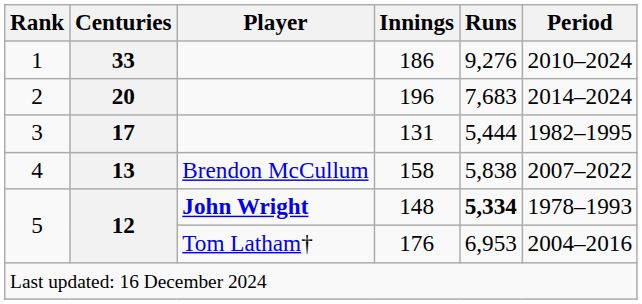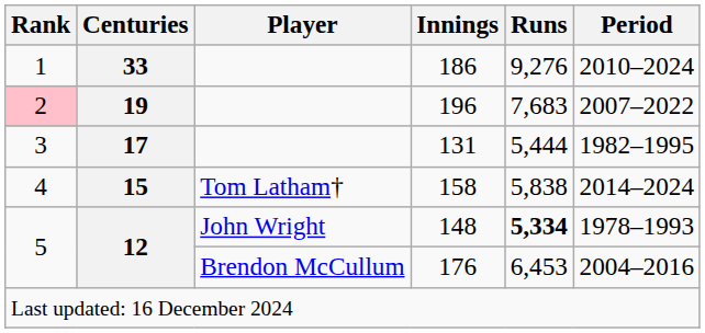196 | Rank: no background -> pink background
196 | Centuries: 20 -> 19
196 | Period: 2014–2024 -> 2007–2022
158 | Centuries: 13 -> 15
158 | Player: Brendon McCullum -> Tom Latham†
158 | Period: 2007–2022 -> 2014–2024
148 | Player: bold -> normal
176 | Player: Tom Latham† -> Brendon McCullum
176 | Runs: 6,953 -> 6,453
